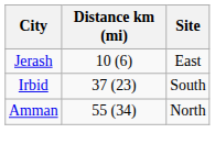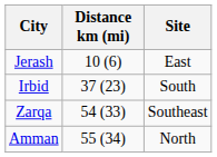+ row: Zarqa | 54 (33) | Southeast
